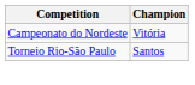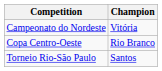+ row: Copa Centro-Oeste | Rio Branco
